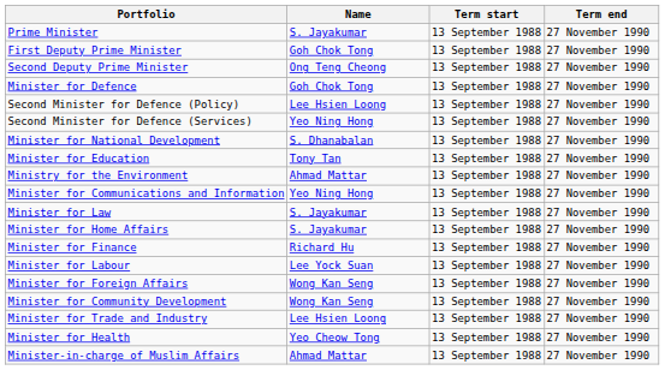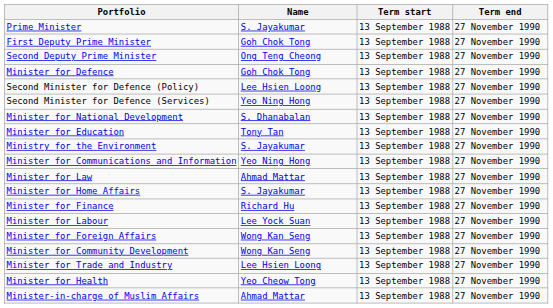Ministry for the Environment | Name: Ahmad Mattar -> S. Jayakumar
Minister for Law | Name: S. Jayakumar -> Ahmad Mattar
